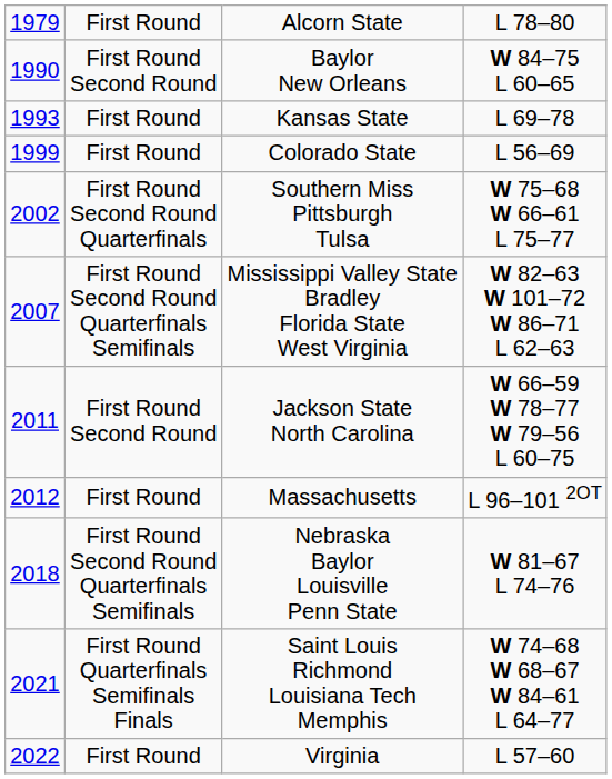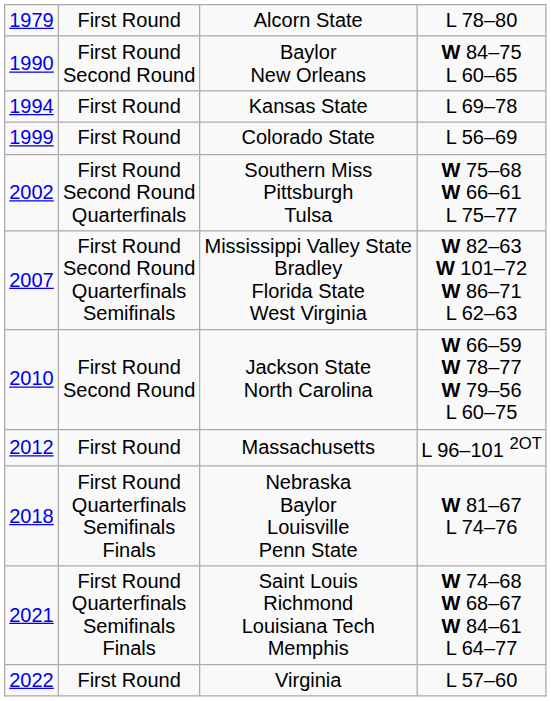Kansas State | column 1: 1993 -> 1994
Jackson State North Carolina | column 1: 2011 -> 2010
Nebraska Baylor Louisville Penn State | column 2: First Round Second Round Quarterfinals Semifinals -> First Round Quarterfinals Semifinals Finals
